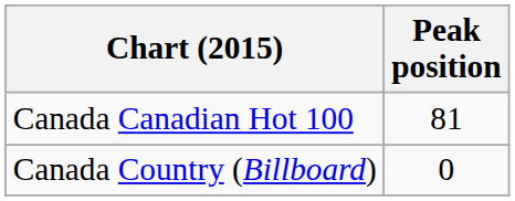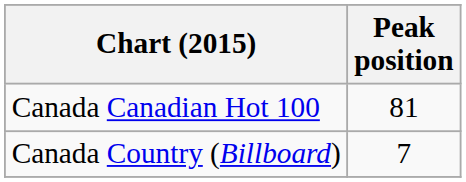Canada Country (Billboard) | Peak position: 0 -> 7
